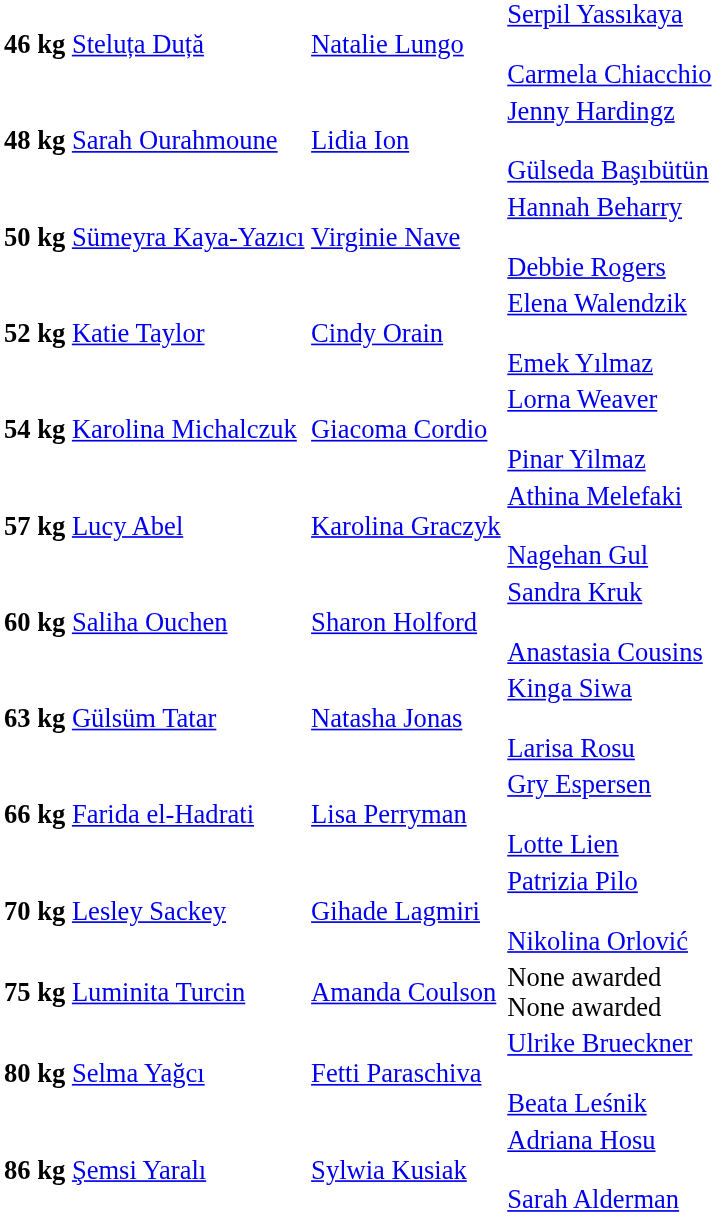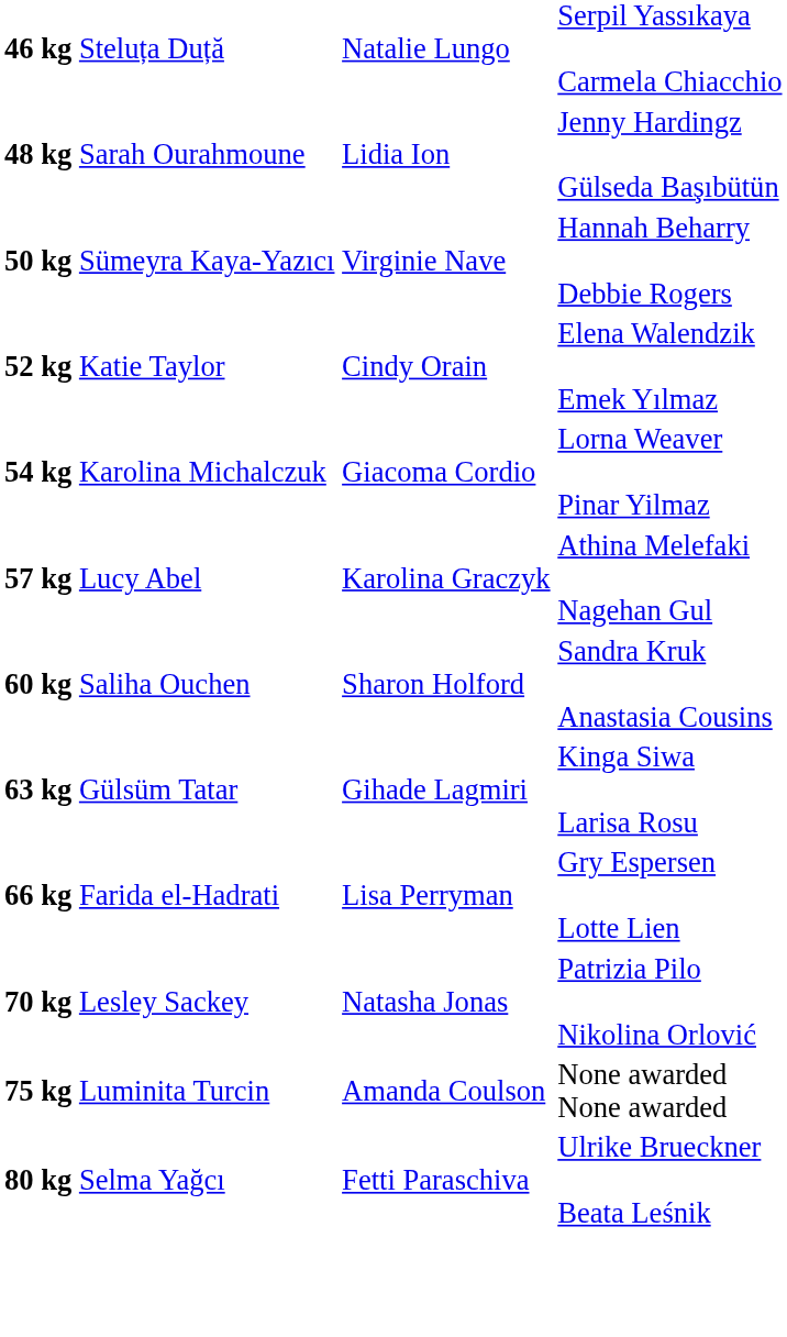63 kg | column 3: Natasha Jonas -> Gihade Lagmiri
70 kg | column 3: Gihade Lagmiri -> Natasha Jonas
- row: 86 kg | Şemsi Yaralı | Sylwia Kusiak | Adriana Hosu Sarah Alderman
